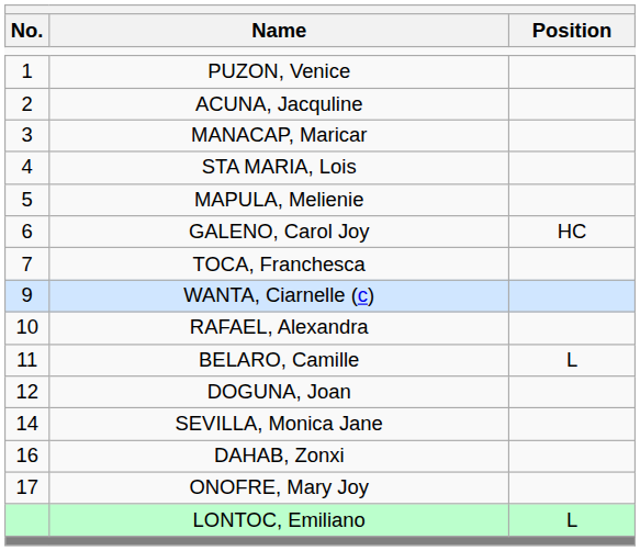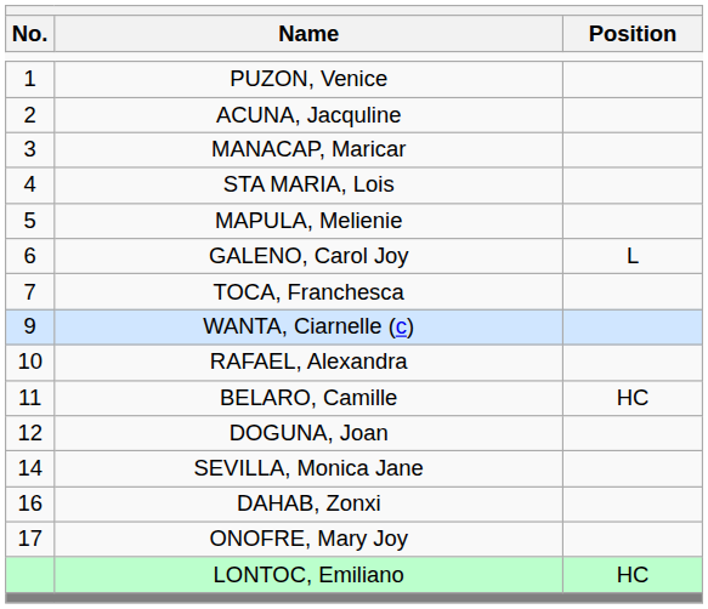GALENO, Carol Joy | Position: HC -> L
BELARO, Camille | Position: L -> HC
LONTOC, Emiliano | Position: L -> HC
